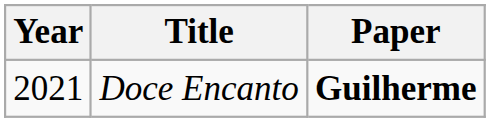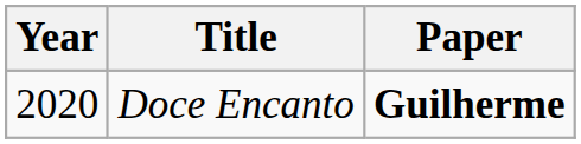Doce Encanto | Year: 2021 -> 2020
